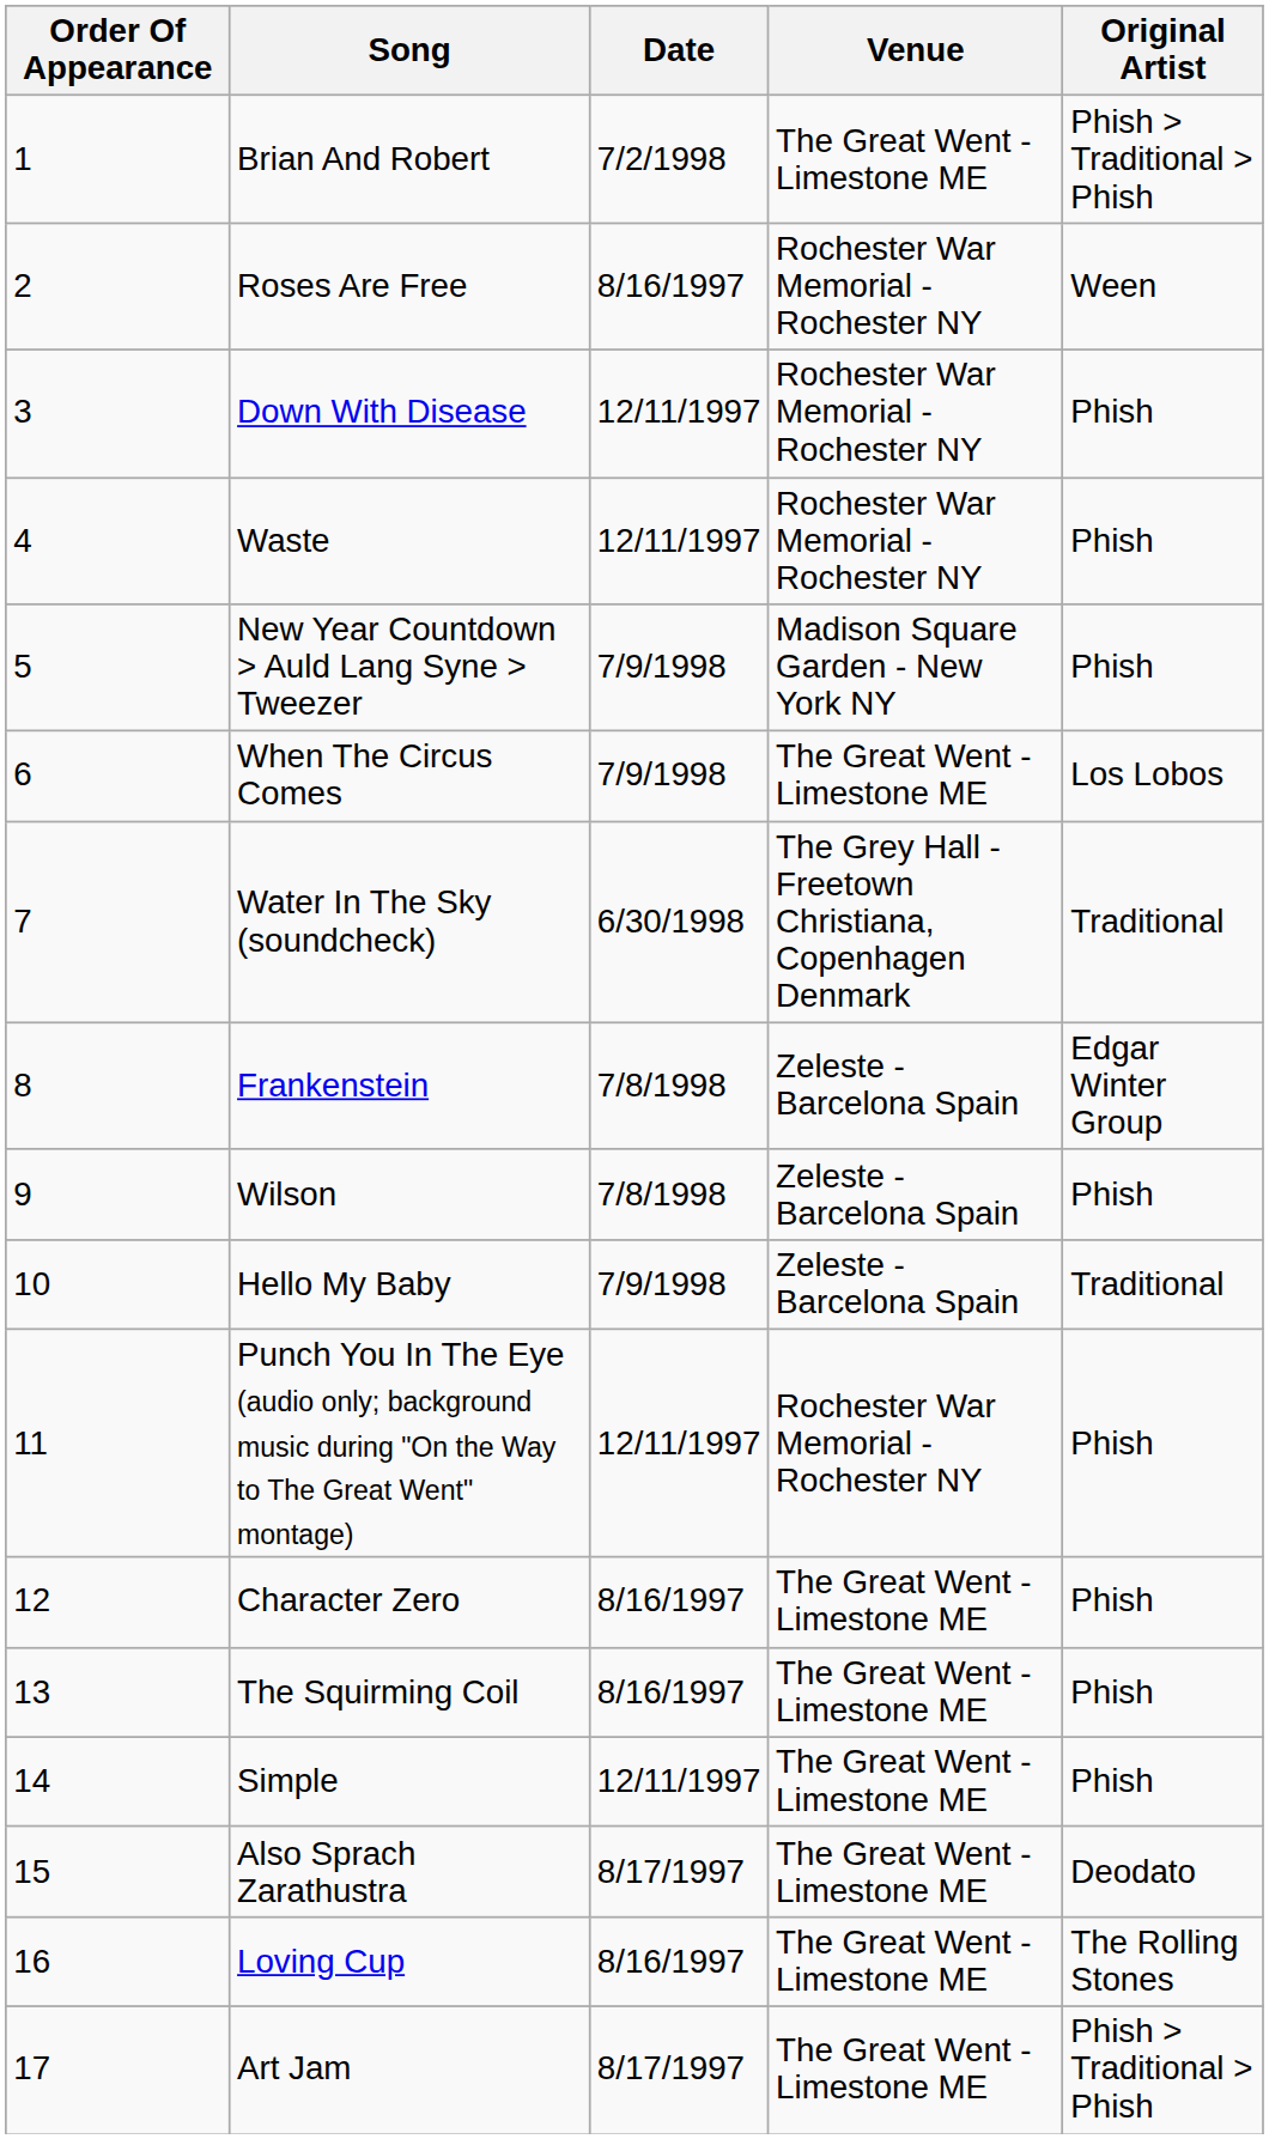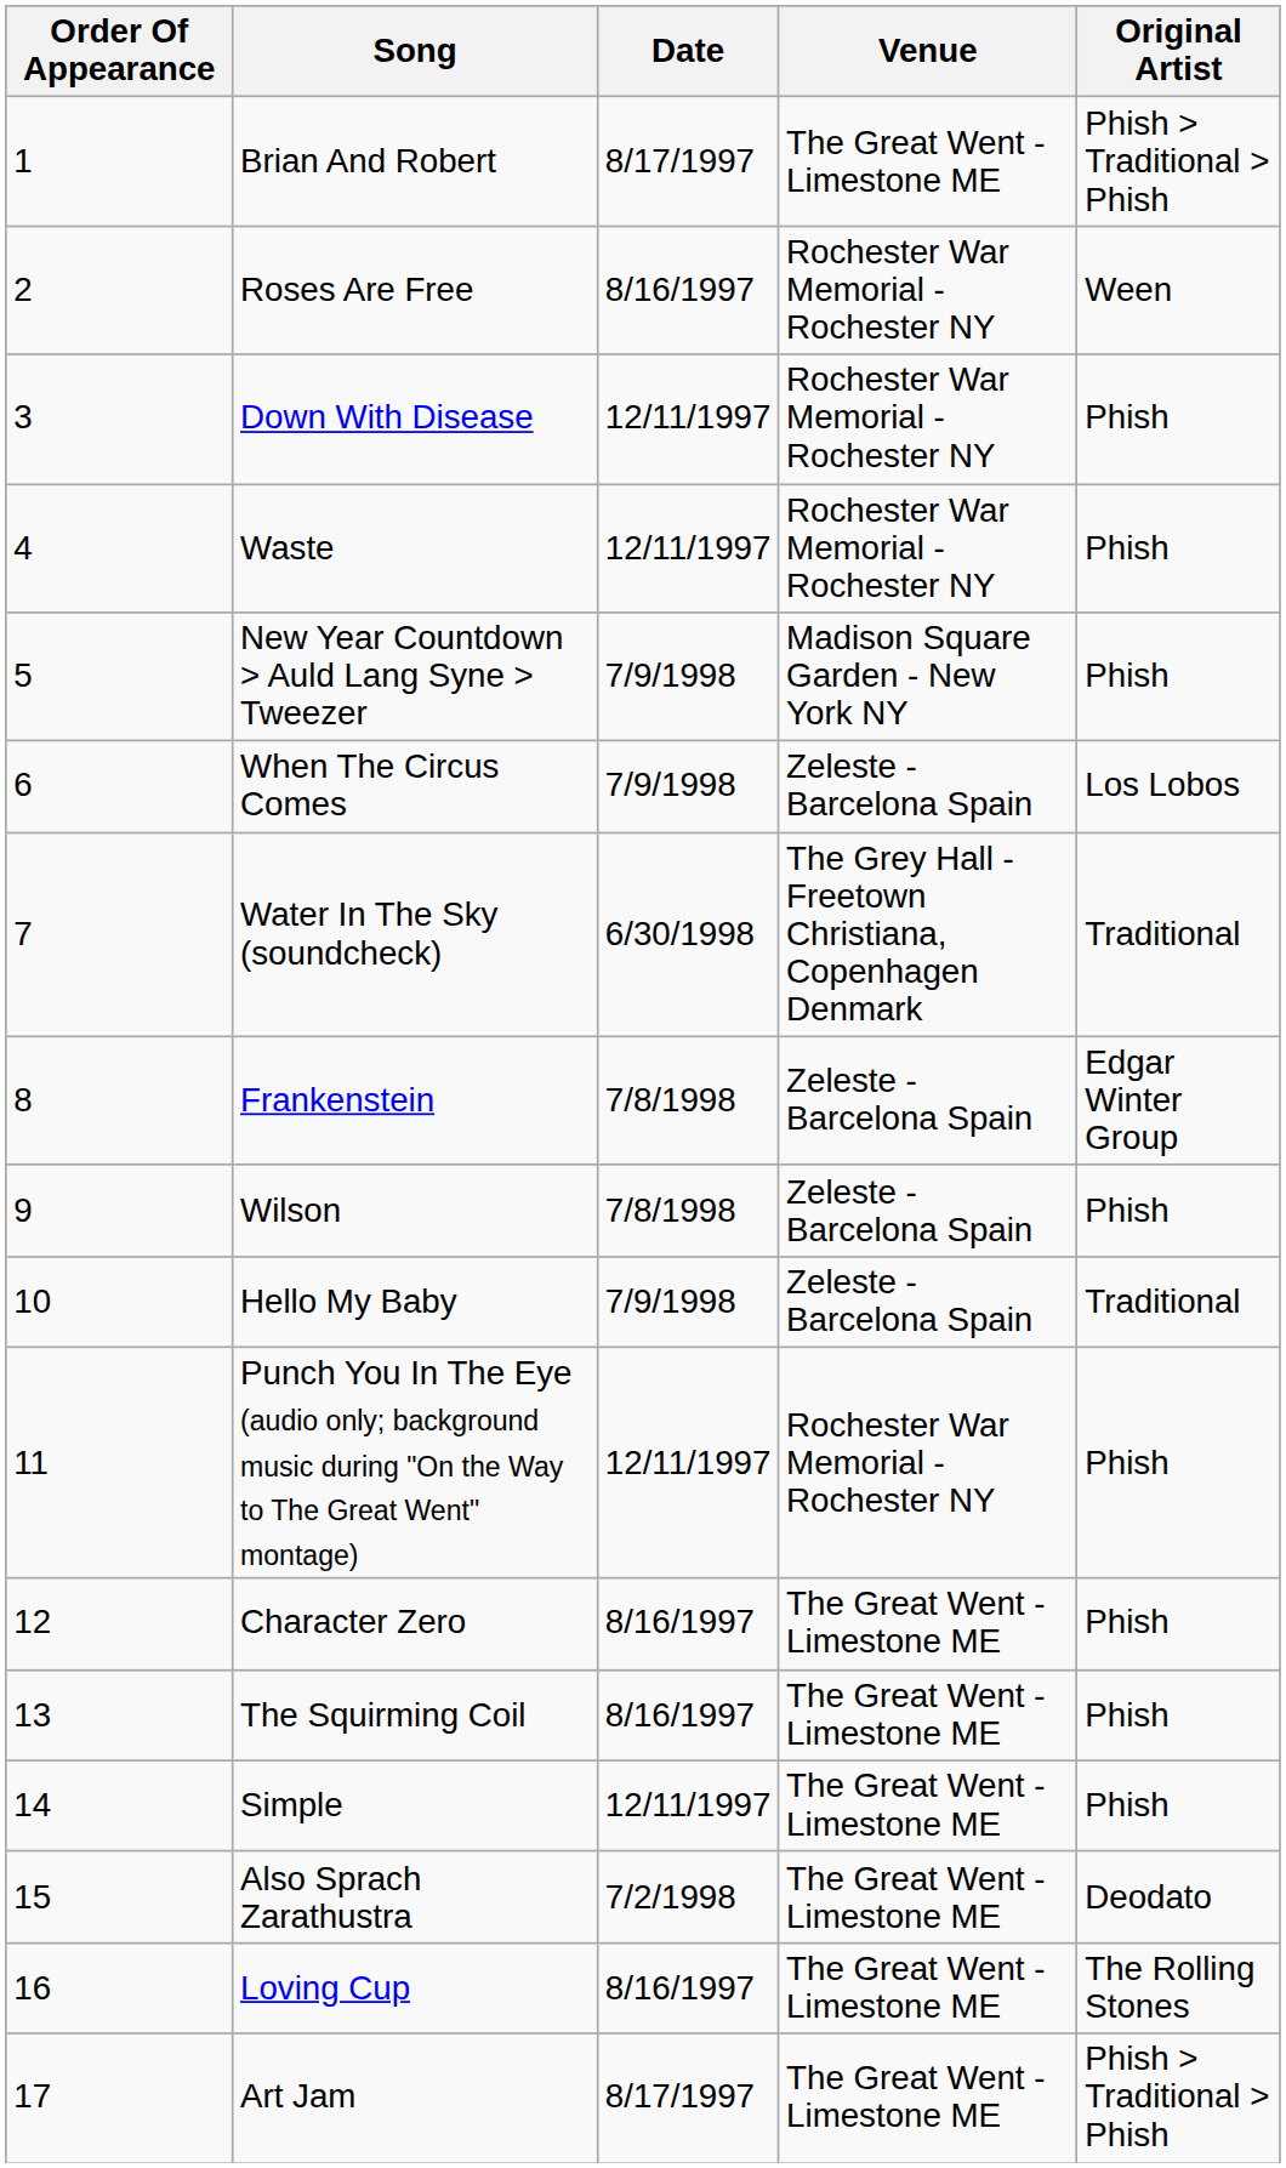Brian And Robert | Date: 7/2/1998 -> 8/17/1997
When The Circus Comes | Venue: The Great Went - Limestone ME -> Zeleste - Barcelona Spain
Also Sprach Zarathustra | Date: 8/17/1997 -> 7/2/1998
